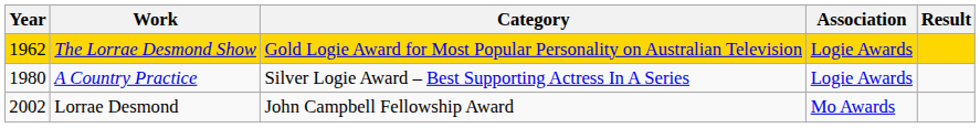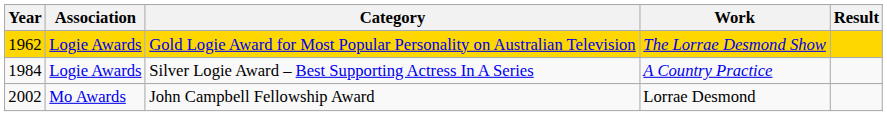columns swapped: Association <-> Work
Silver Logie Award – Best Supporting Actress In A Series | Year: 1980 -> 1984
